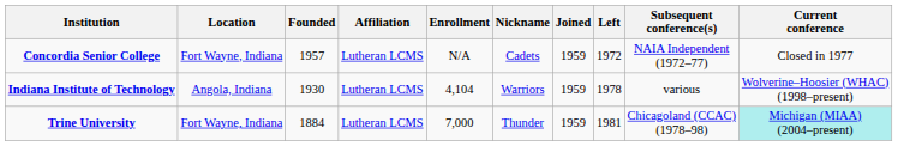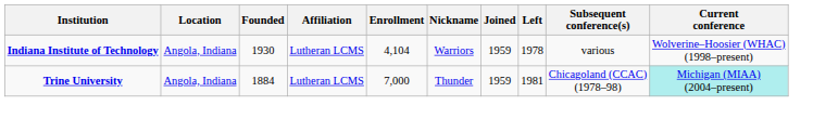- row: Concordia Senior College | Fort Wayne, Indiana | 1957 | Lutheran LCMS | N/A | Cadets | 1959 | 1972 | NAIA Independent (1972–77) | Closed in 1977
Trine University | Location: Fort Wayne, Indiana -> Angola, Indiana
